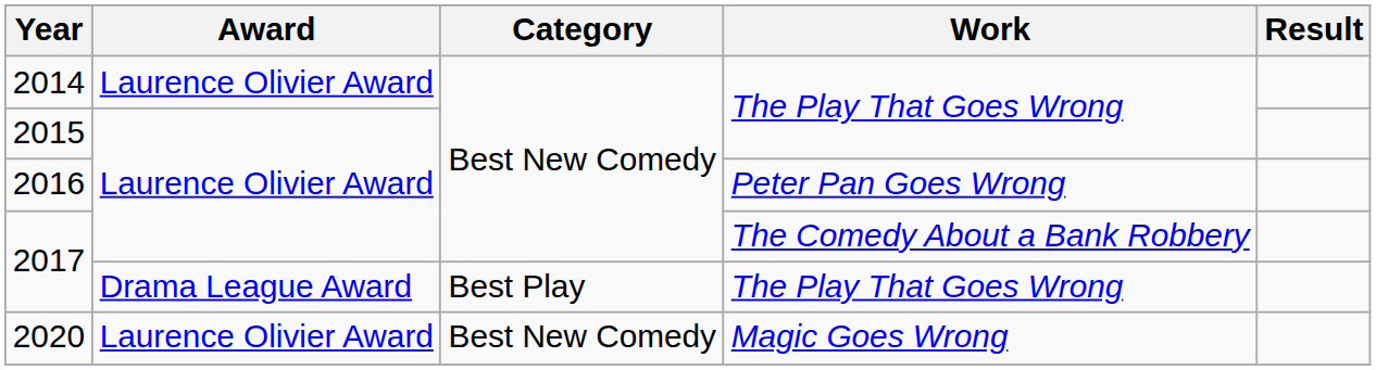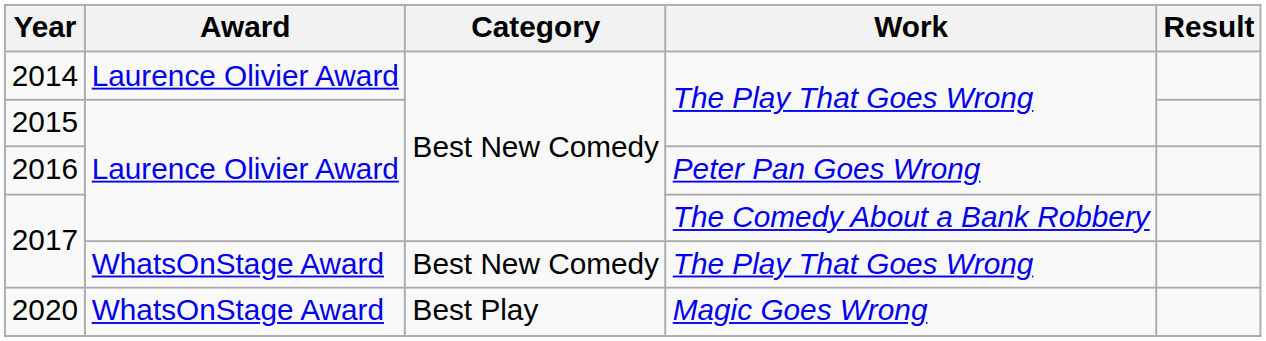2017 / The Play That Goes Wrong | Award: Drama League Award -> WhatsOnStage Award
2017 / The Play That Goes Wrong | Category: Best Play -> Best New Comedy
2020 | Award: Laurence Olivier Award -> WhatsOnStage Award
2020 | Category: Best New Comedy -> Best Play
